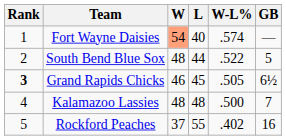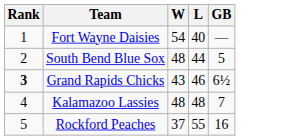- column: W-L% | .574 | .522 | .505 | .500 | .402
Fort Wayne Daisies | W: lightsalmon background -> no background
Grand Rapids Chicks | W: 46 -> 43
Grand Rapids Chicks | L: 45 -> 46
